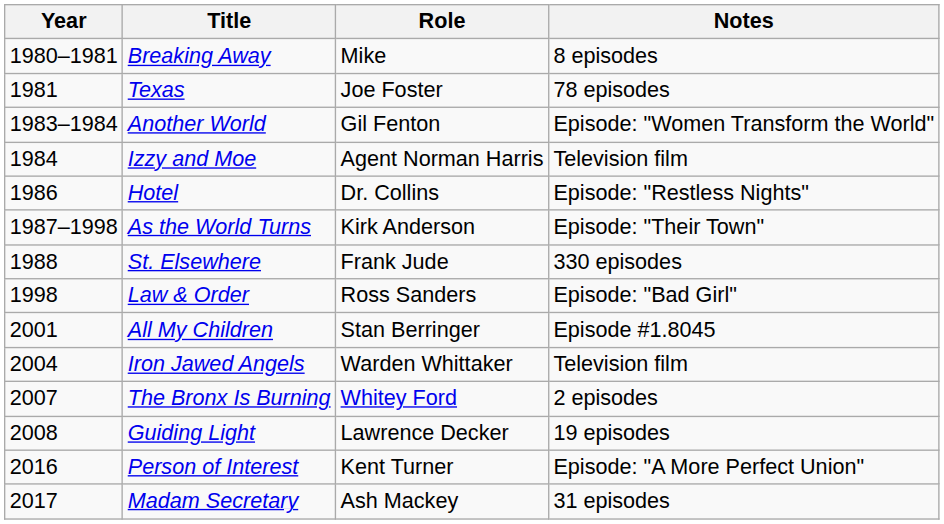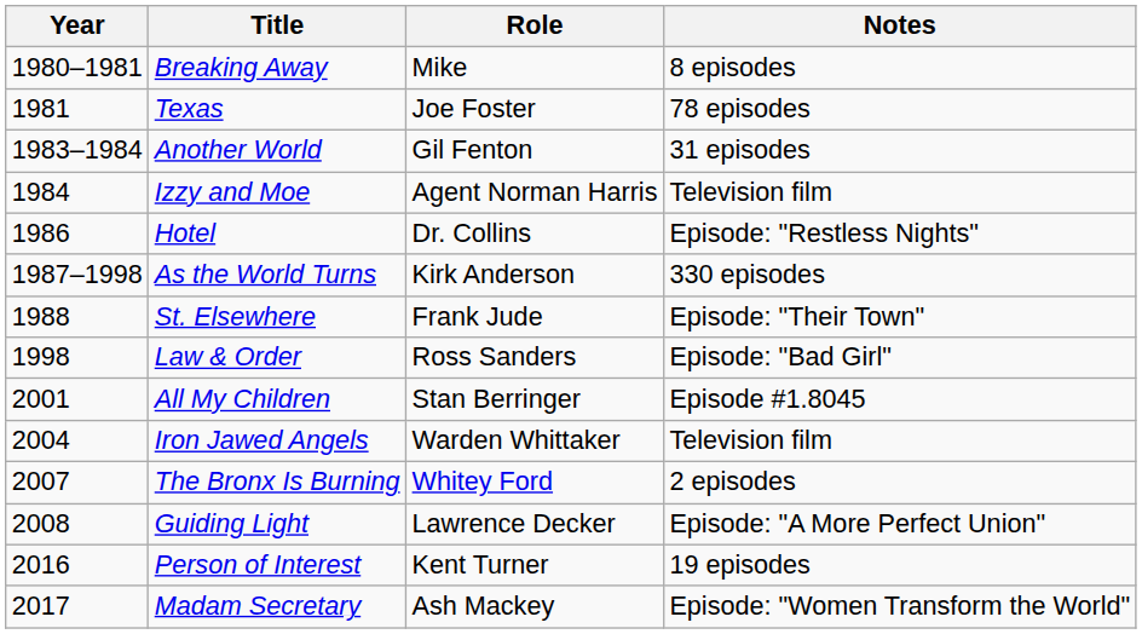Another World | Notes: Episode: "Women Transform the World" -> 31 episodes
As the World Turns | Notes: Episode: "Their Town" -> 330 episodes
St. Elsewhere | Notes: 330 episodes -> Episode: "Their Town"
Guiding Light | Notes: 19 episodes -> Episode: "A More Perfect Union"
Person of Interest | Notes: Episode: "A More Perfect Union" -> 19 episodes
Madam Secretary | Notes: 31 episodes -> Episode: "Women Transform the World"
